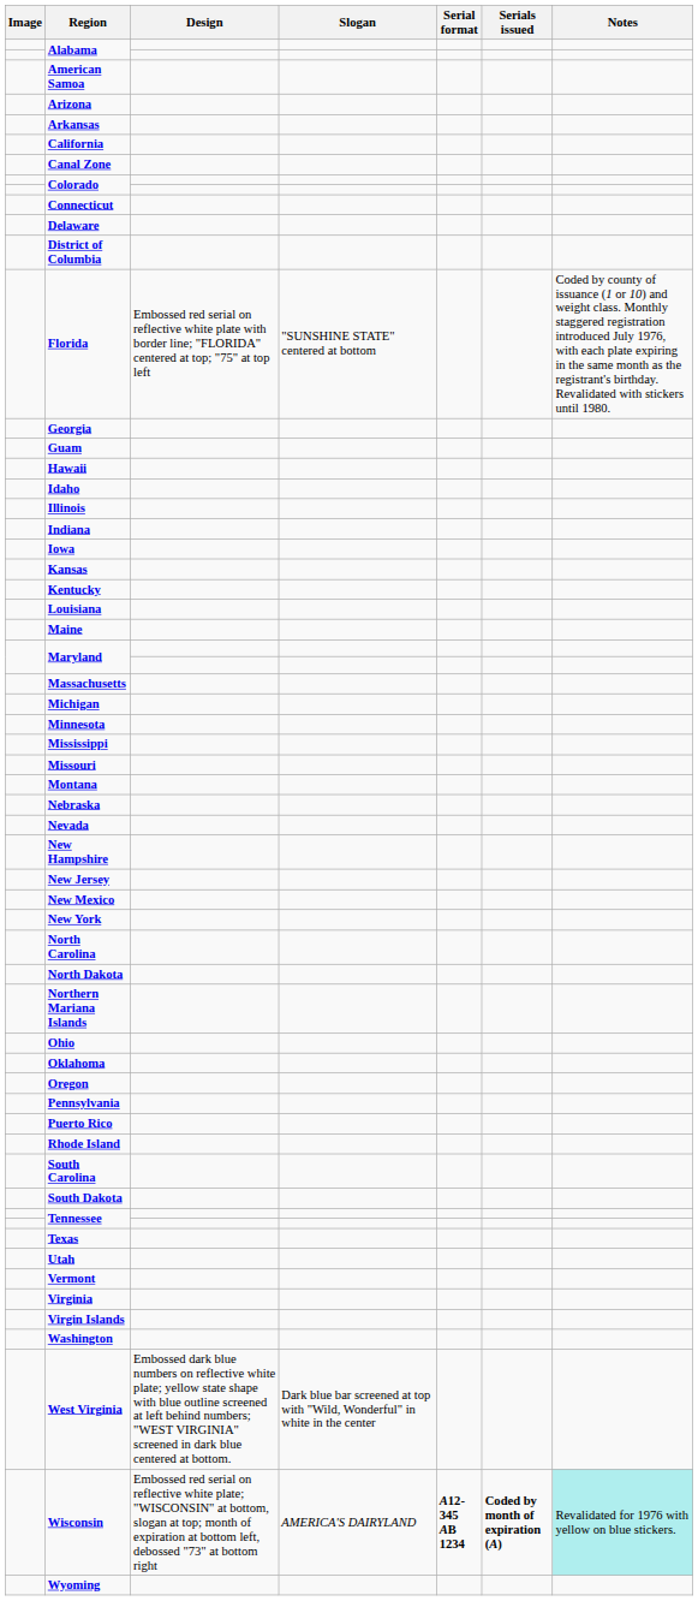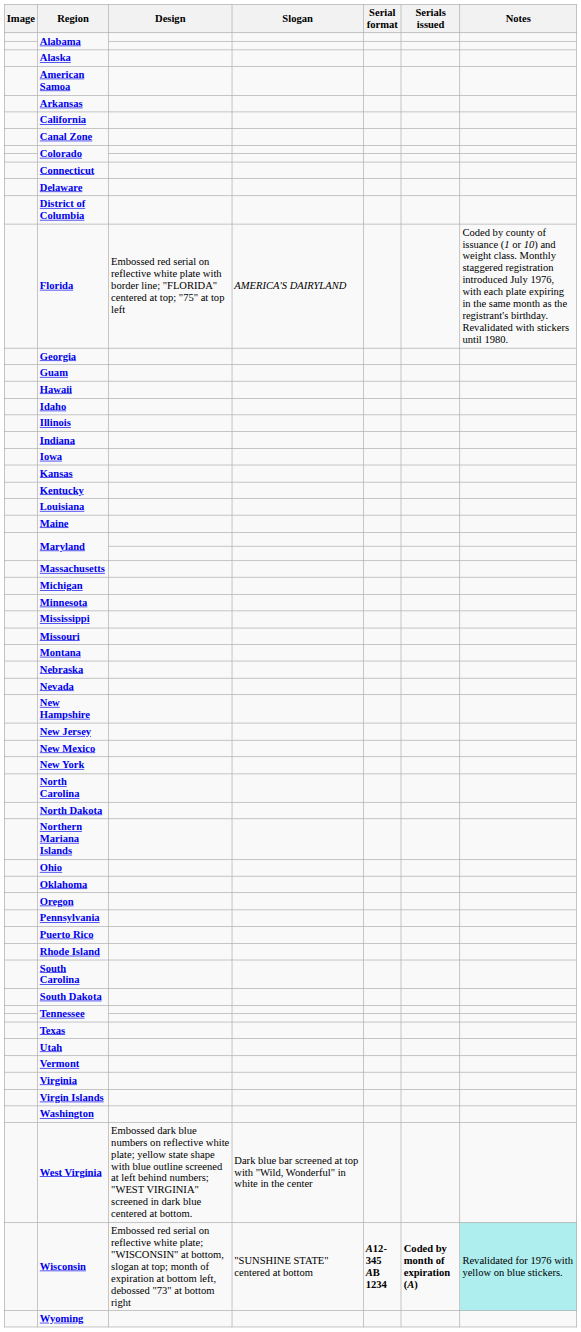+ row: Alaska
- row: Arizona
Florida | Slogan: "SUNSHINE STATE" centered at bottom -> AMERICA'S DAIRYLAND
Wisconsin | Slogan: AMERICA'S DAIRYLAND -> "SUNSHINE STATE" centered at bottom
